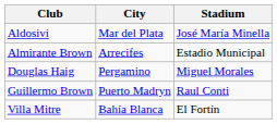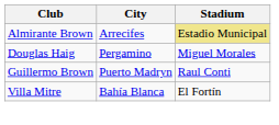- row: Aldosivi | Mar del Plata | José María Minella
Almirante Brown | Stadium: no background -> khaki background
